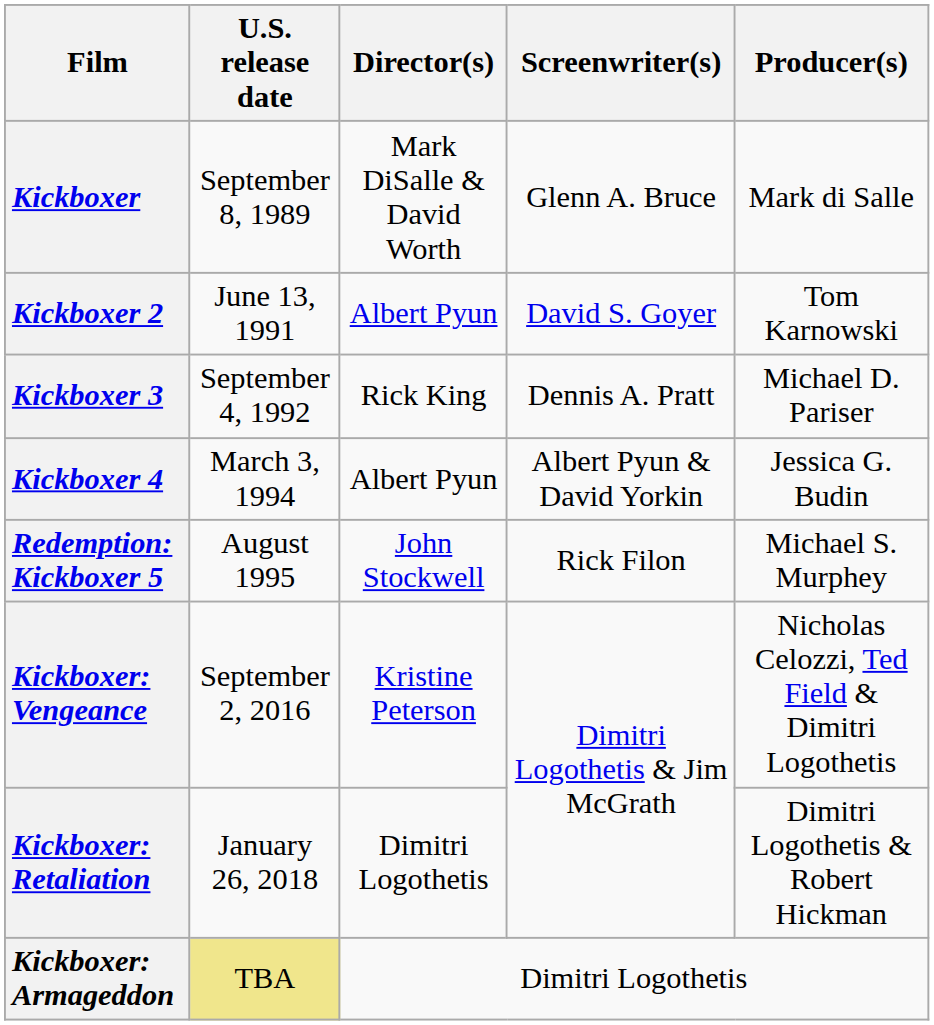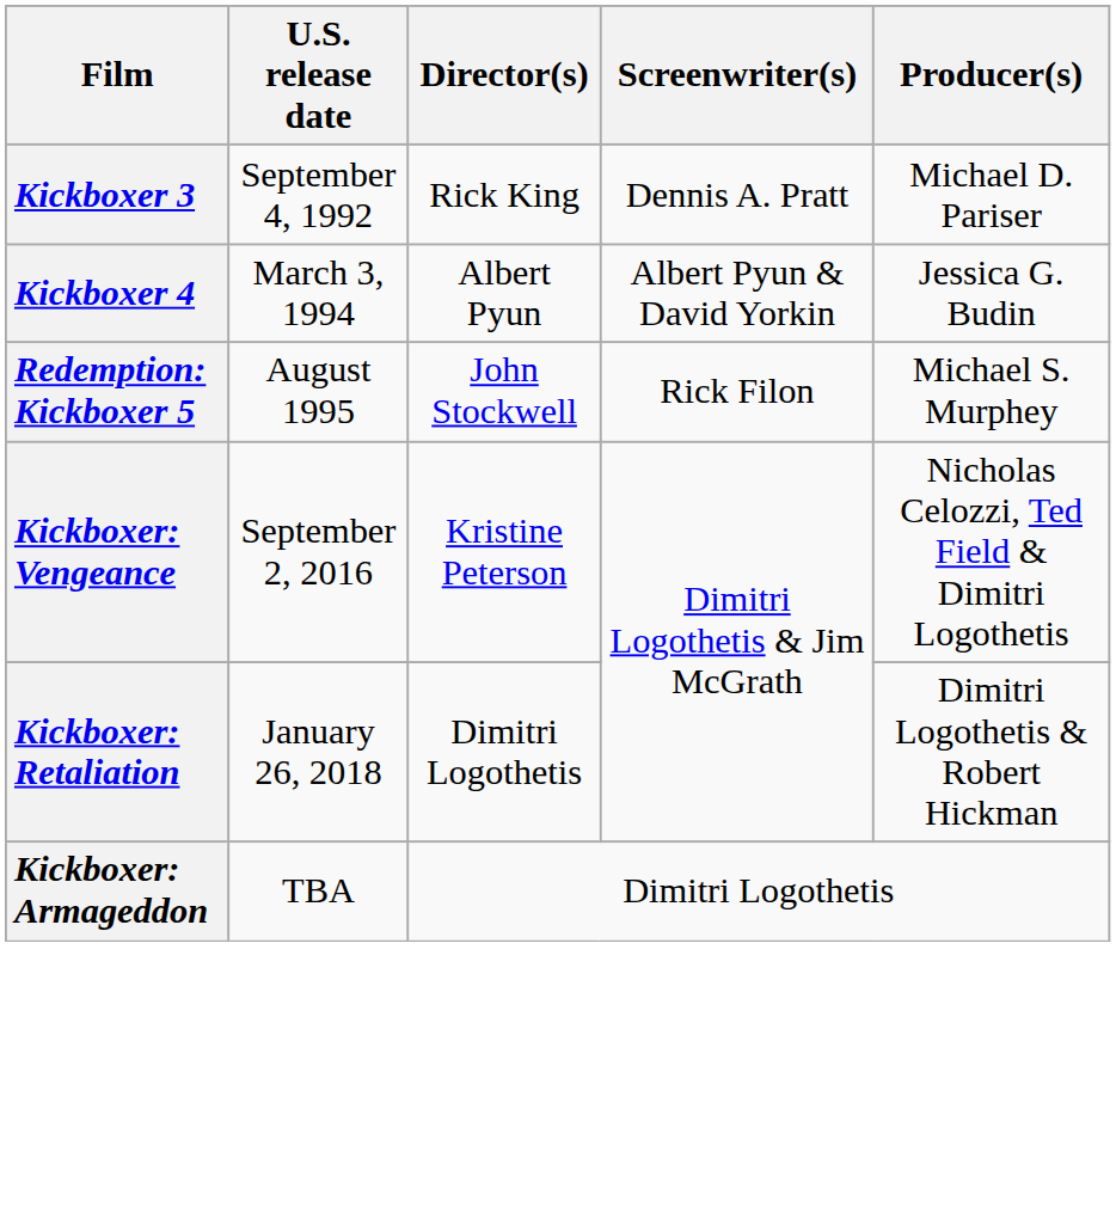- row: Kickboxer | September 8, 1989 | Mark DiSalle & David Worth | Glenn A. Bruce | Mark di Salle
- row: Kickboxer 2 | June 13, 1991 | Albert Pyun | David S. Goyer | Tom Karnowski
Kickboxer: Armageddon | U.S. release date: khaki background -> no background
